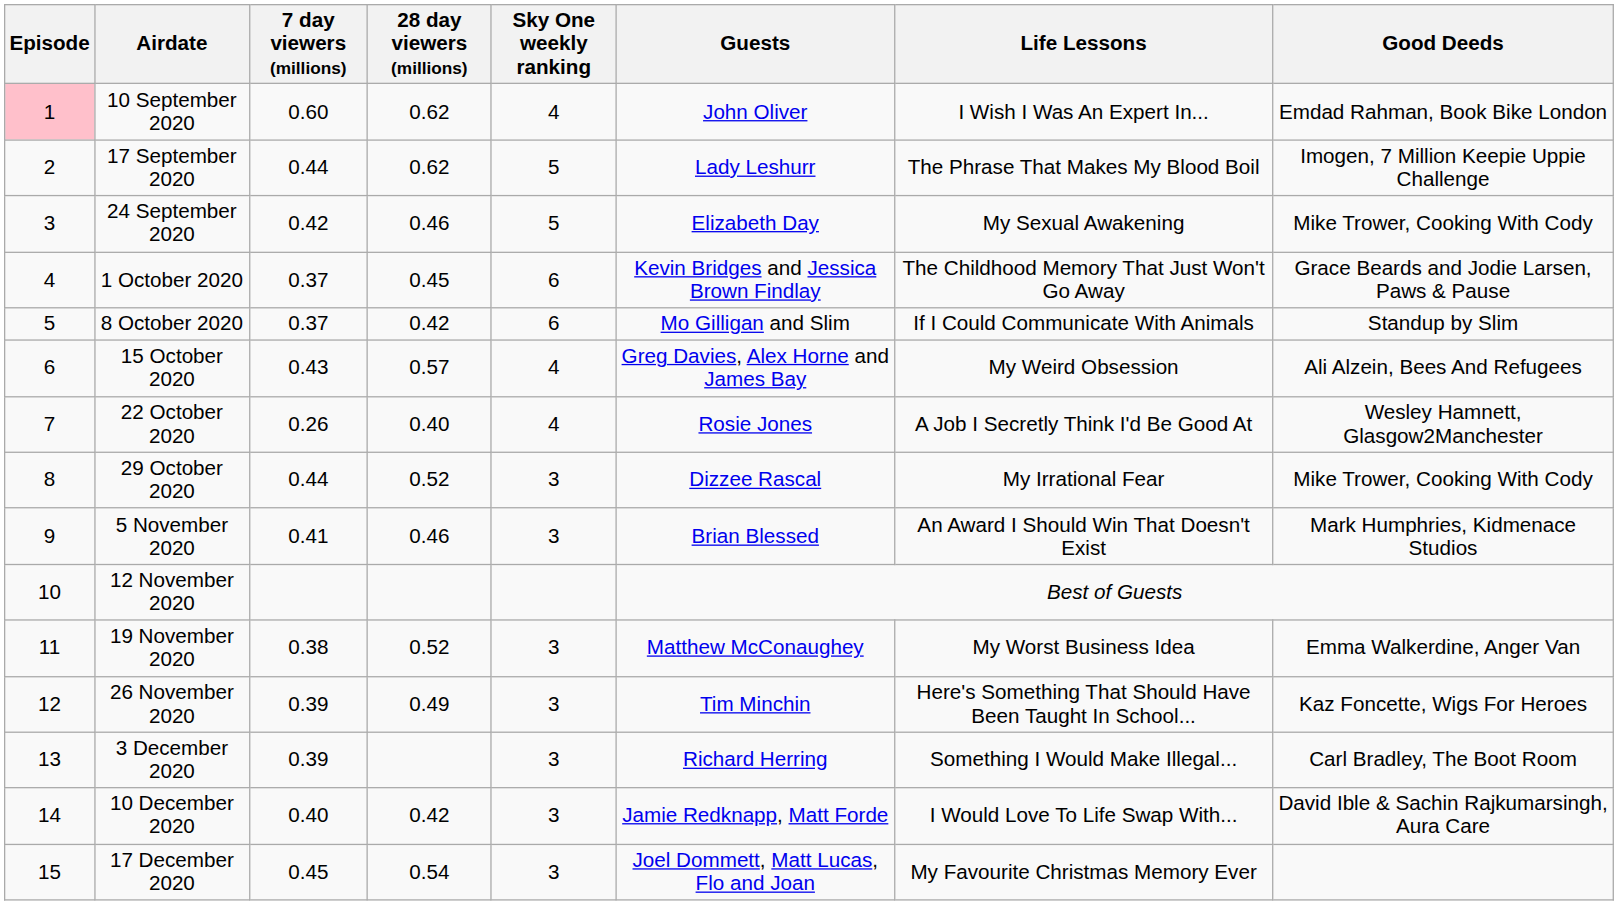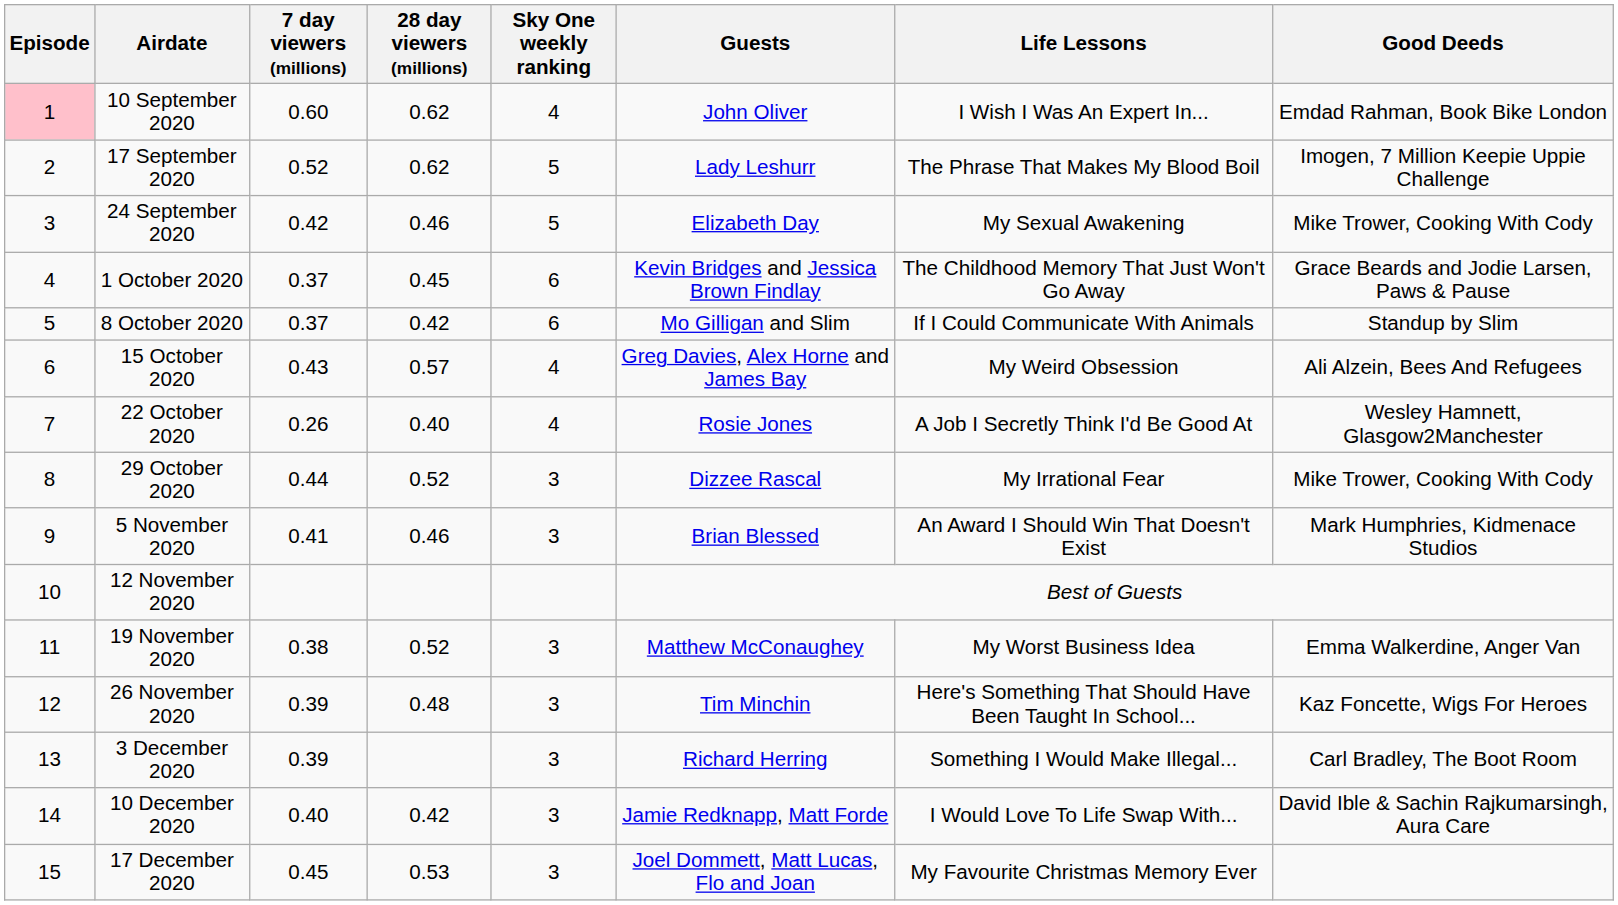17 September 2020 | 7 day viewers (millions): 0.44 -> 0.52
26 November 2020 | 28 day viewers (millions): 0.49 -> 0.48
17 December 2020 | 28 day viewers (millions): 0.54 -> 0.53
